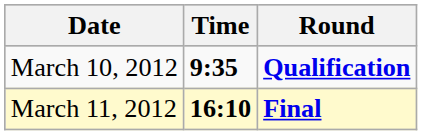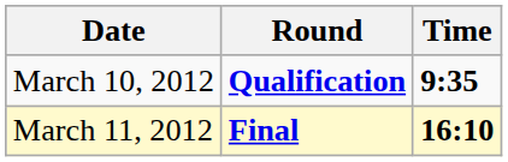columns swapped: Time <-> Round
